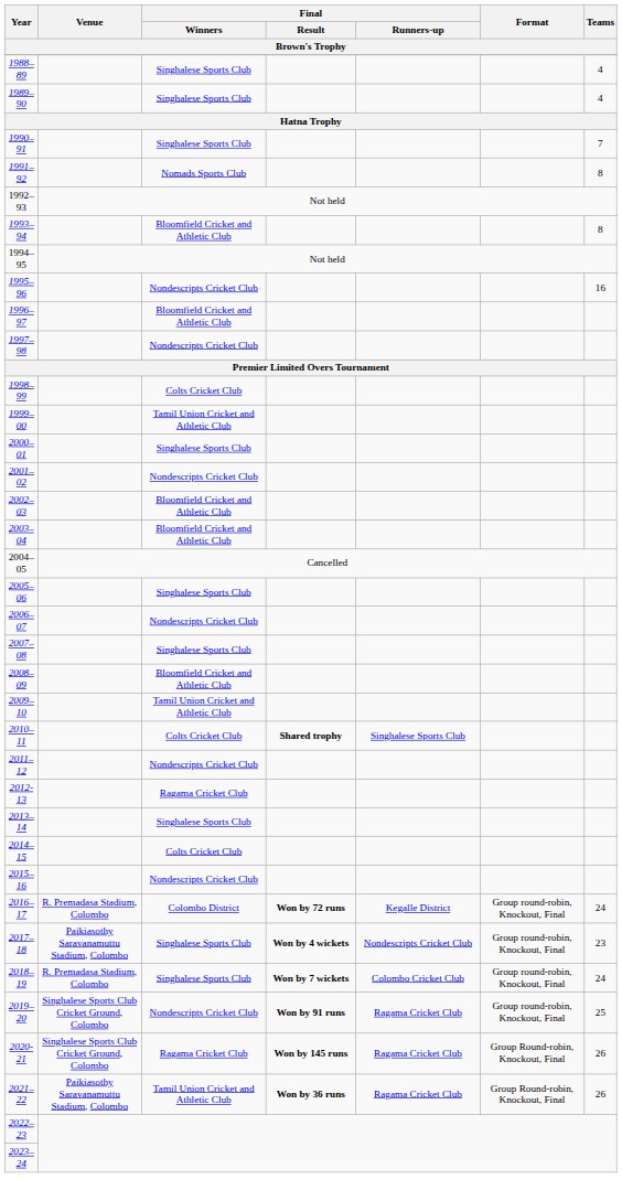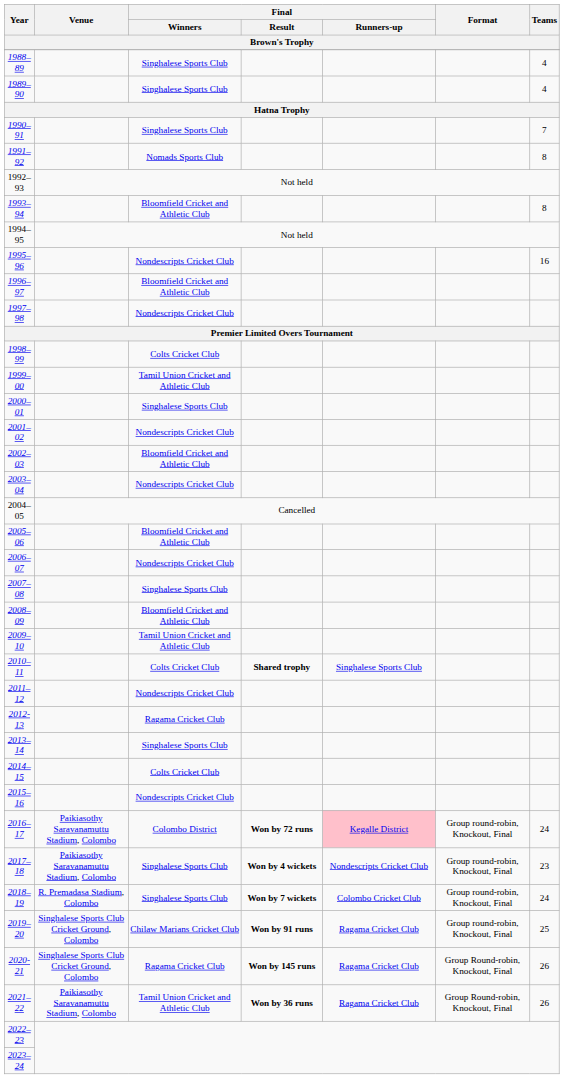2003–04 | Final / Winners: Bloomfield Cricket and Athletic Club -> Nondescripts Cricket Club
2005–06 | Final / Winners: Singhalese Sports Club -> Bloomfield Cricket and Athletic Club
2016–17 | Venue: R. Premadasa Stadium, Colombo -> Paikiasothy Saravanamuttu Stadium, Colombo
2016–17 | Final / Runners-up: no background -> pink background
2019–20 | Final / Winners: Nondescripts Cricket Club -> Chilaw Marians Cricket Club
